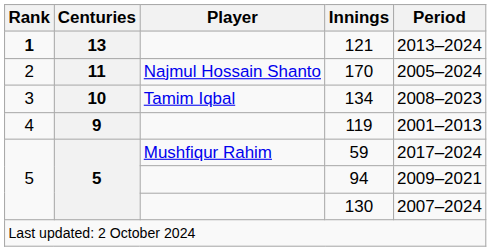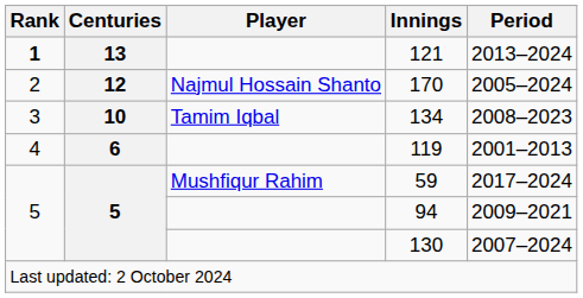170 | Centuries: 11 -> 12
119 | Centuries: 9 -> 6
